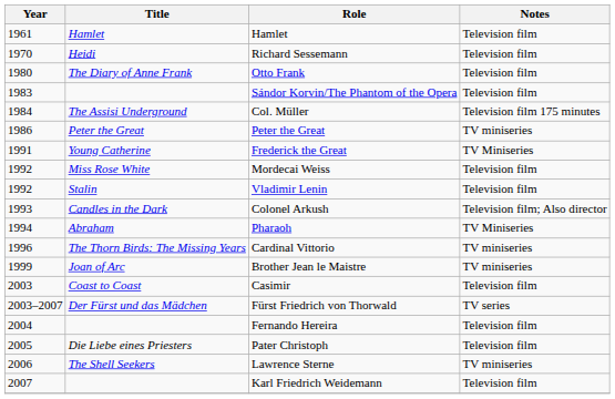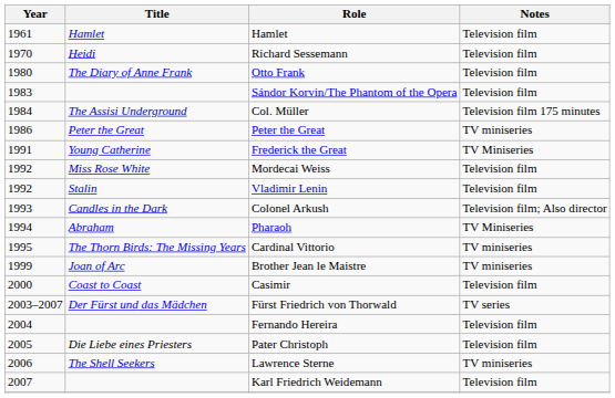Cardinal Vittorio | Year: 1996 -> 1995
Casimir | Year: 2003 -> 2000
